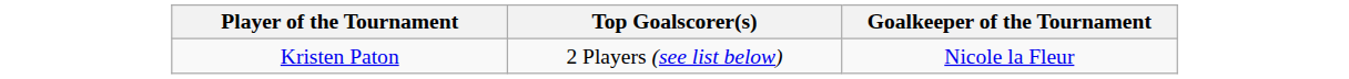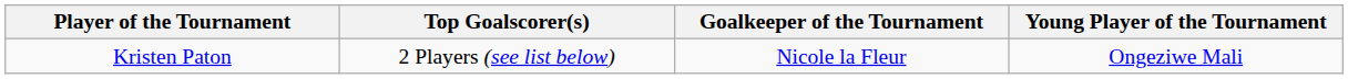+ column: Young Player of the Tournament | Ongeziwe Mali
